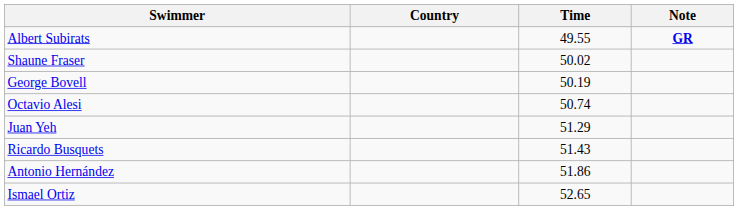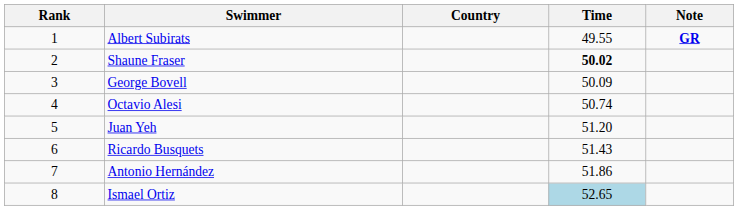+ column: Rank | 1 | 2 | 3 | 4 | 5 | 6 | 7 | 8
Shaune Fraser | Time: normal -> bold
George Bovell | Time: 50.19 -> 50.09
Juan Yeh | Time: 51.29 -> 51.20
Ismael Ortiz | Time: no background -> lightblue background
